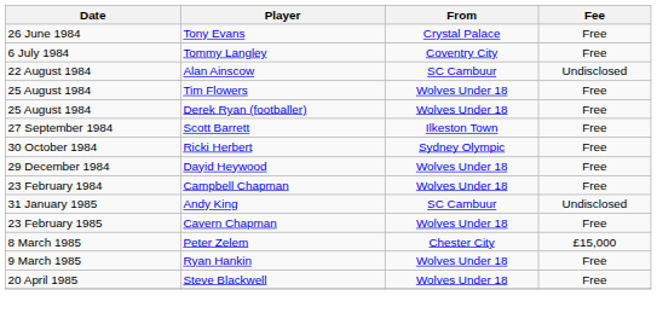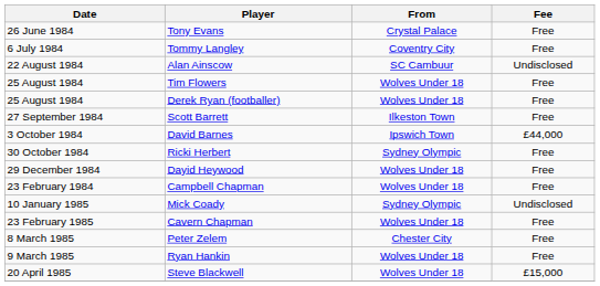+ row: 3 October 1984 | David Barnes | Ipswich Town | £44,000
+ row: 10 January 1985 | Mick Coady | Sydney Olympic | Undisclosed
- row: 31 January 1985 | Andy King | SC Cambuur | Undisclosed
Peter Zelem | Fee: £15,000 -> Free
Steve Blackwell | Fee: Free -> £15,000
